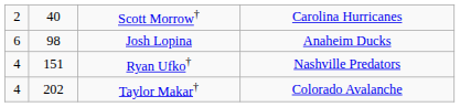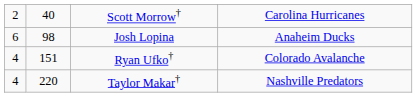Ryan Ufko† | column 4: Nashville Predators -> Colorado Avalanche
Taylor Makar† | column 2: 202 -> 220
Taylor Makar† | column 4: Colorado Avalanche -> Nashville Predators
